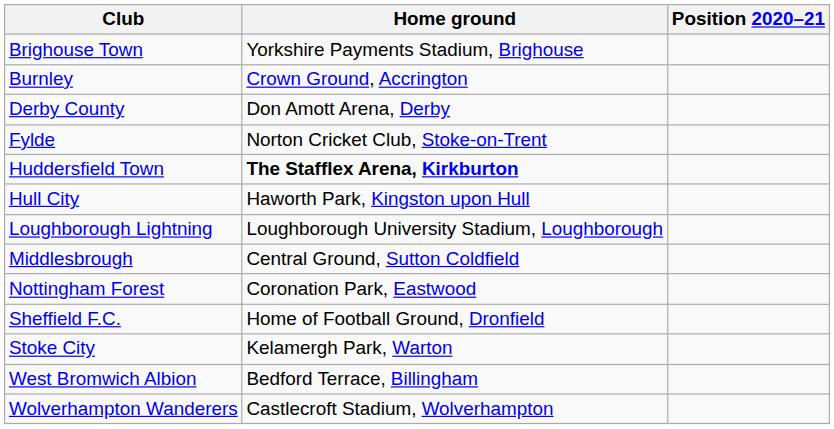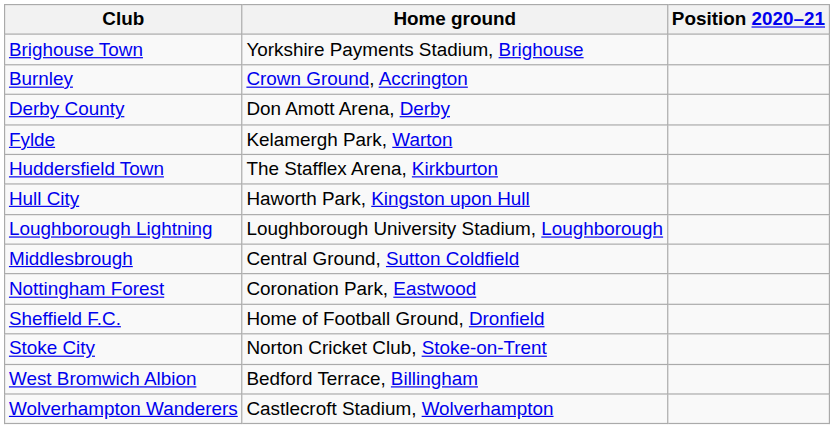Fylde | Home ground: Norton Cricket Club, Stoke-on-Trent -> Kelamergh Park, Warton
Huddersfield Town | Home ground: bold -> normal
Stoke City | Home ground: Kelamergh Park, Warton -> Norton Cricket Club, Stoke-on-Trent
